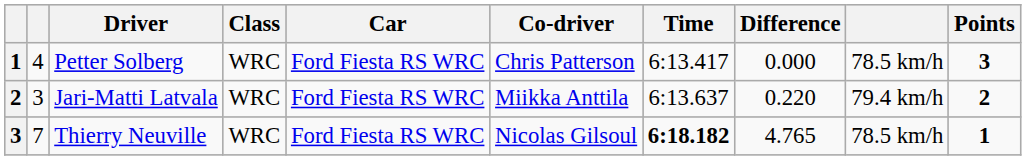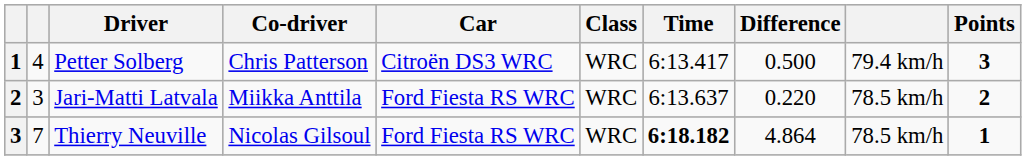columns swapped: Co-driver <-> Class
Petter Solberg | Car: Ford Fiesta RS WRC -> Citroën DS3 WRC
Petter Solberg | Difference: 0.000 -> 0.500
Petter Solberg | column 9: 78.5 km/h -> 79.4 km/h
Jari-Matti Latvala | column 9: 79.4 km/h -> 78.5 km/h
Thierry Neuville | Difference: 4.765 -> 4.864
